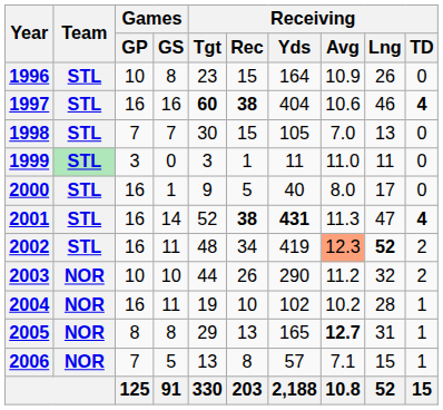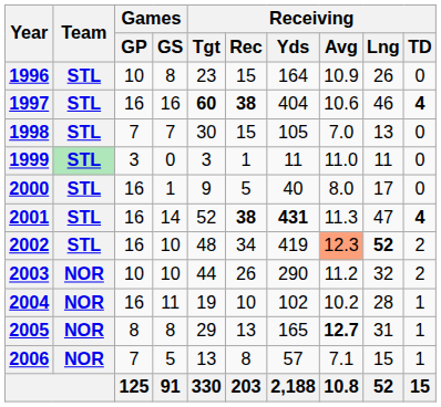2002 | Games / GS: 11 -> 10
